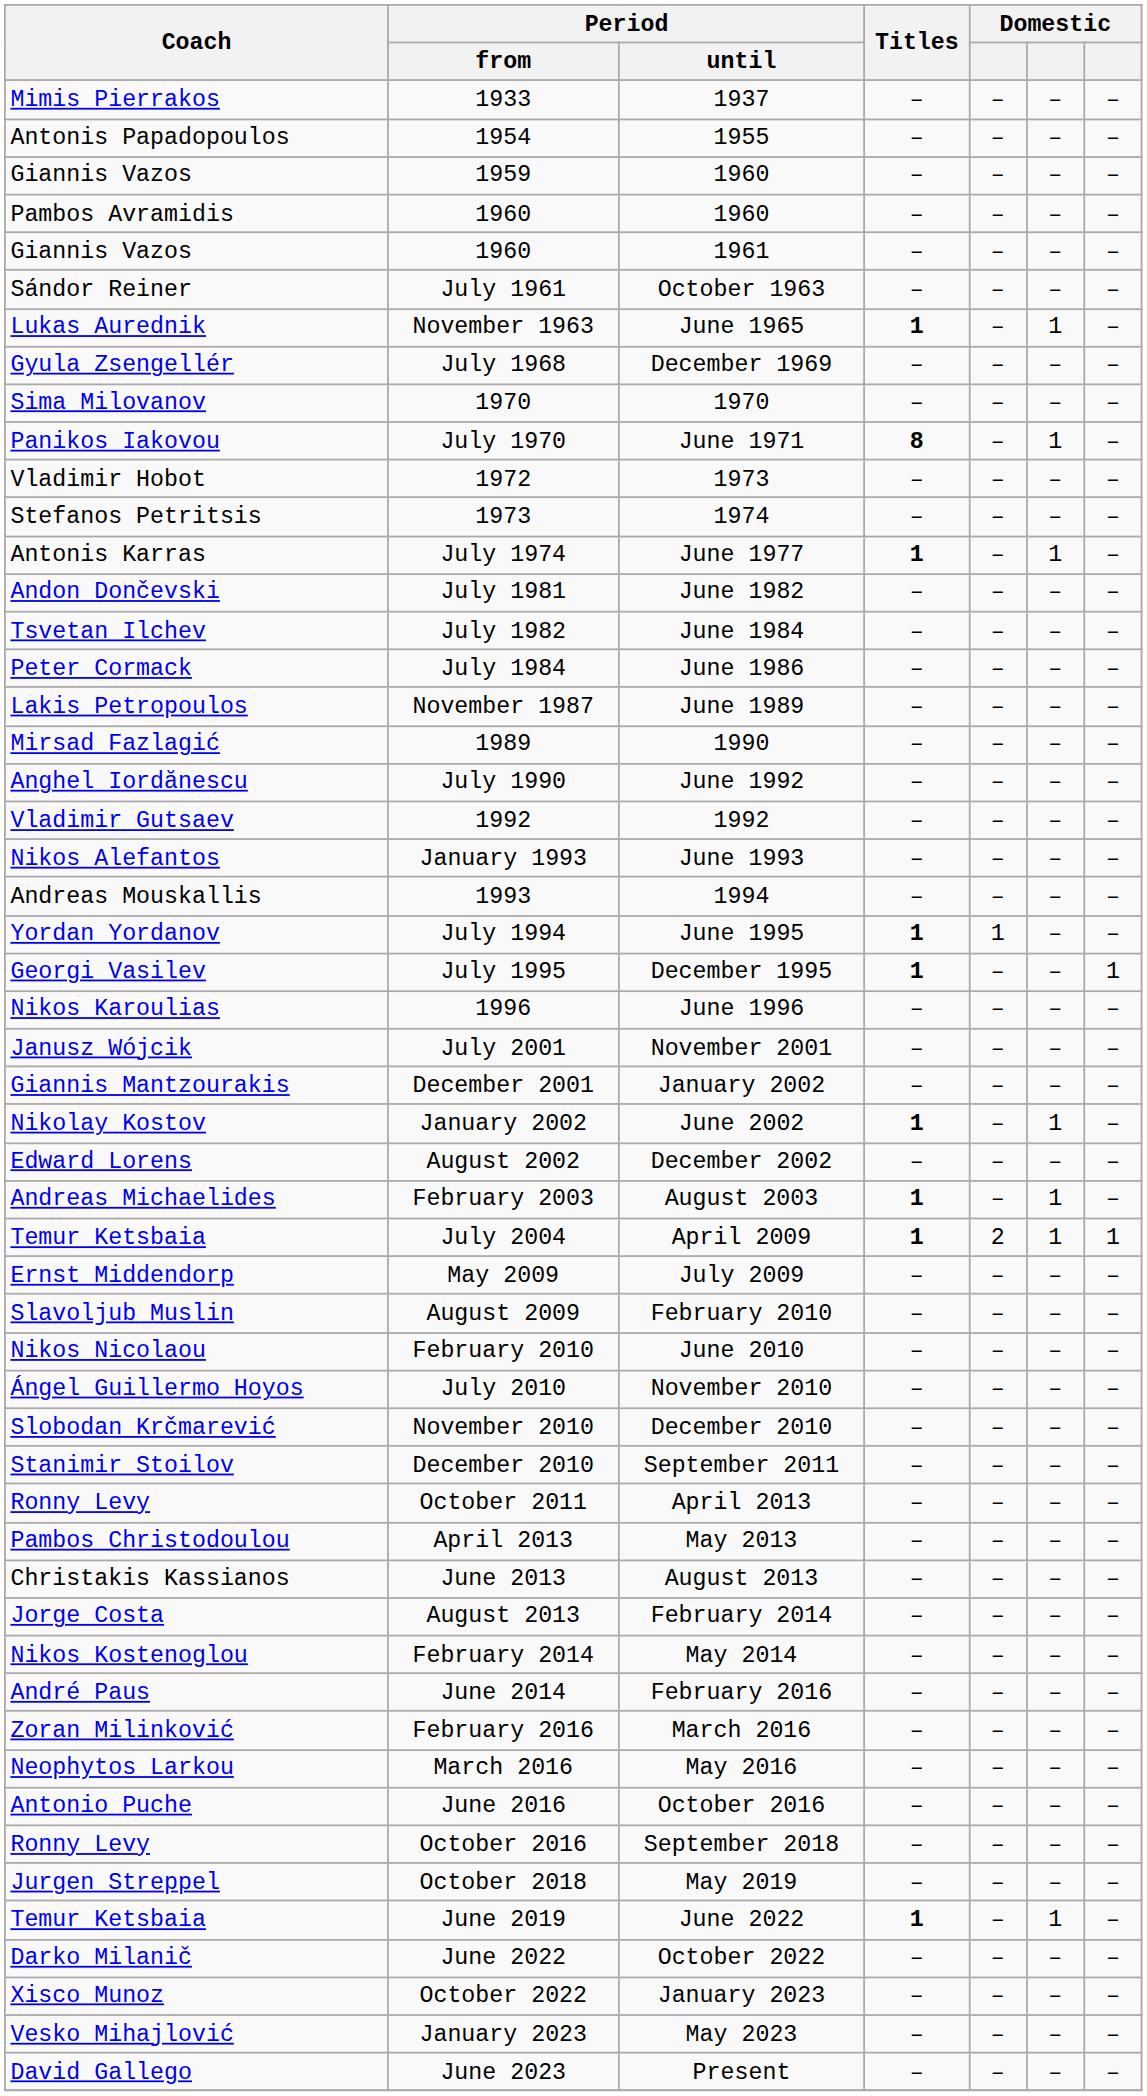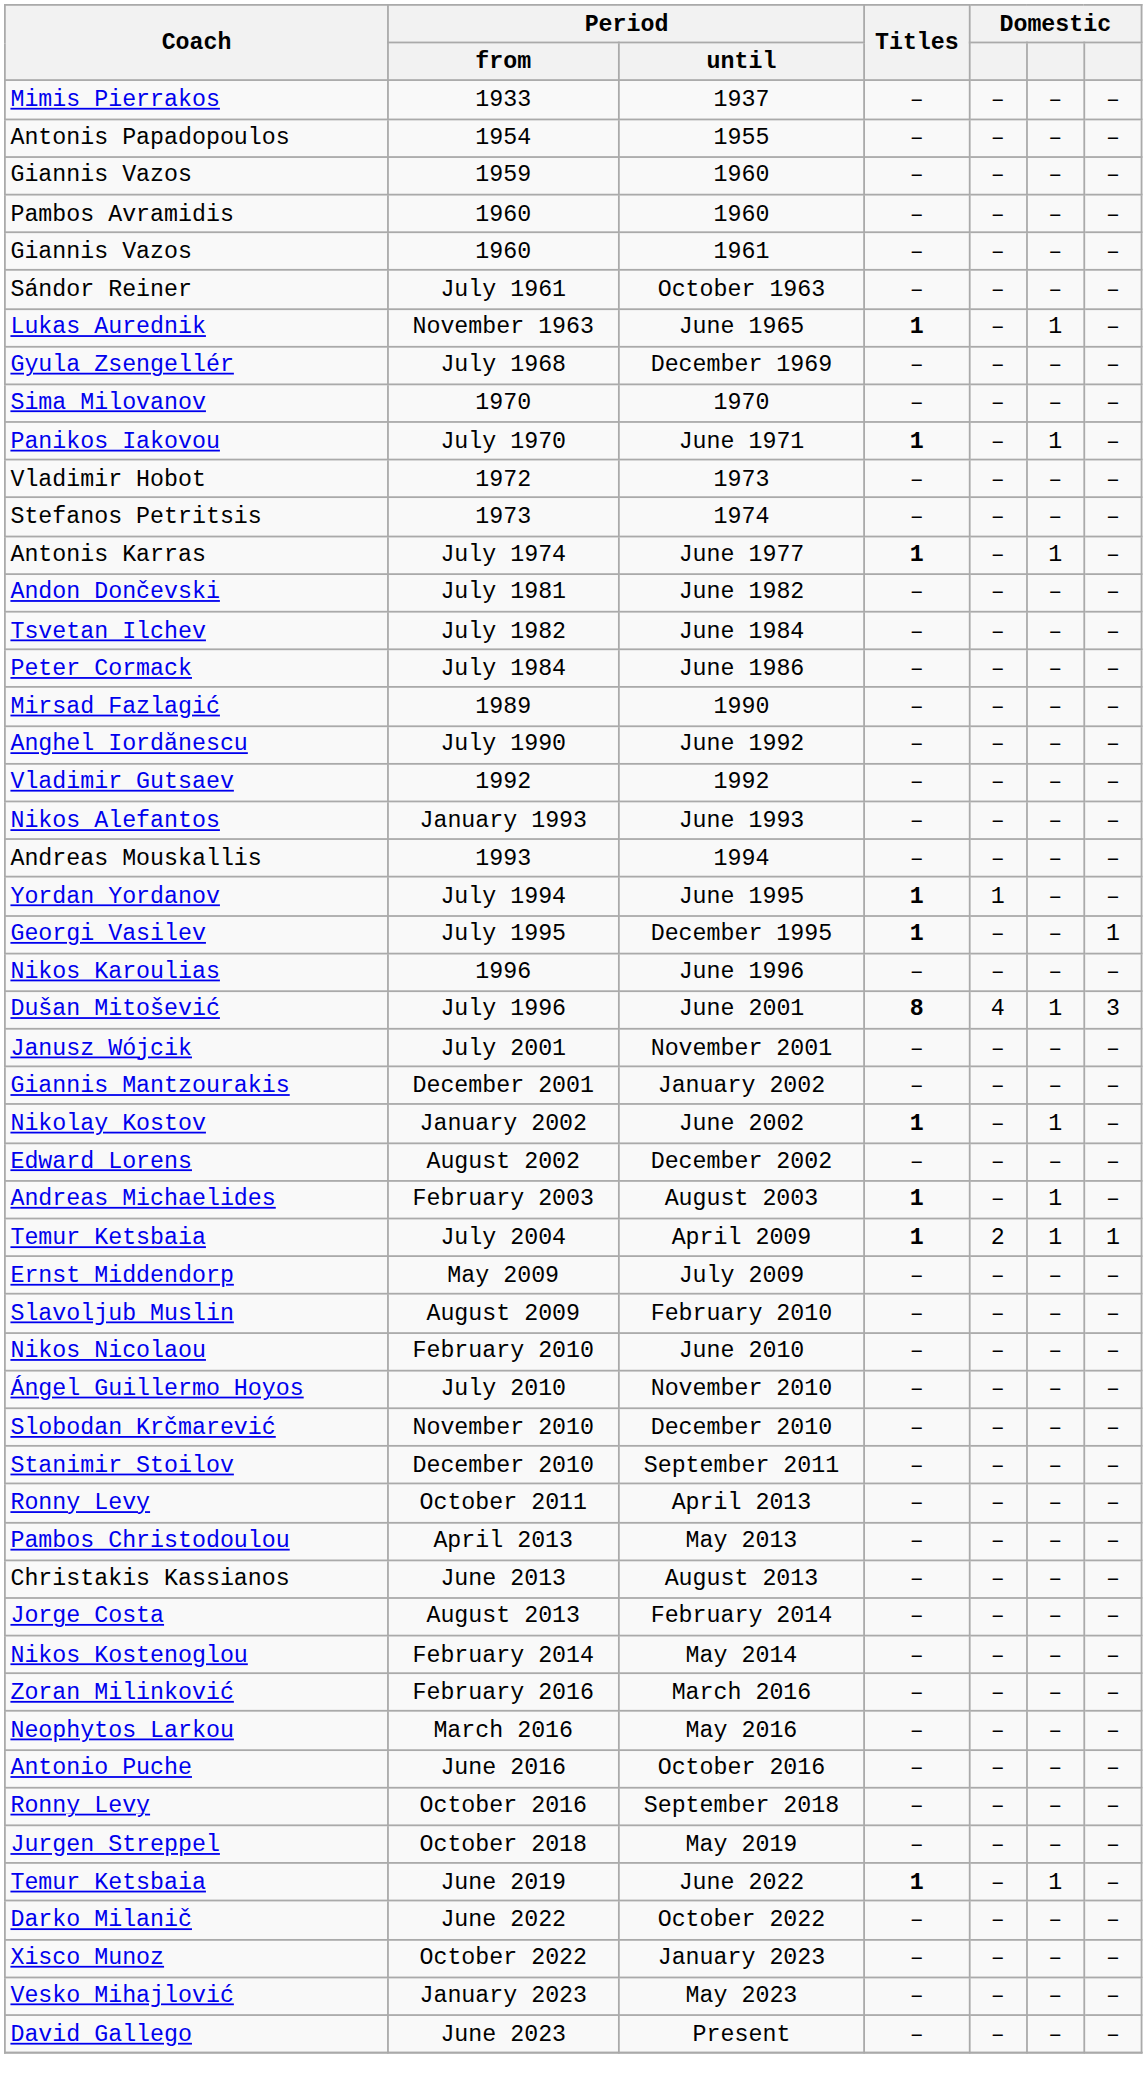July 1970 | Titles: 8 -> 1
- row: Lakis Petropoulos | November 1987 | June 1989 | – | – | – | –
+ row: Dušan Mitošević | July 1996 | June 2001 | 8 | 4 | 1 | 3
- row: André Paus | June 2014 | February 2016 | – | – | – | –
